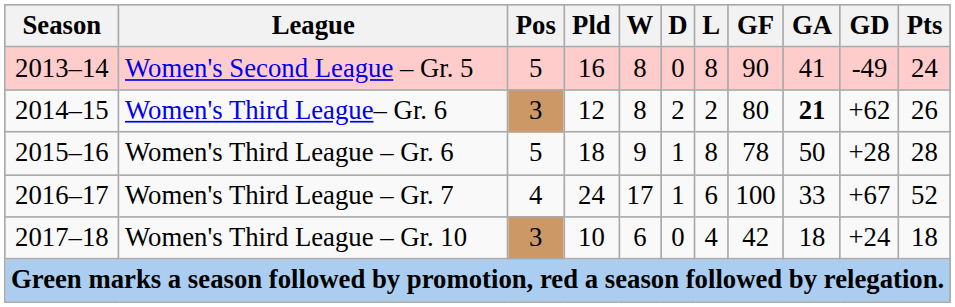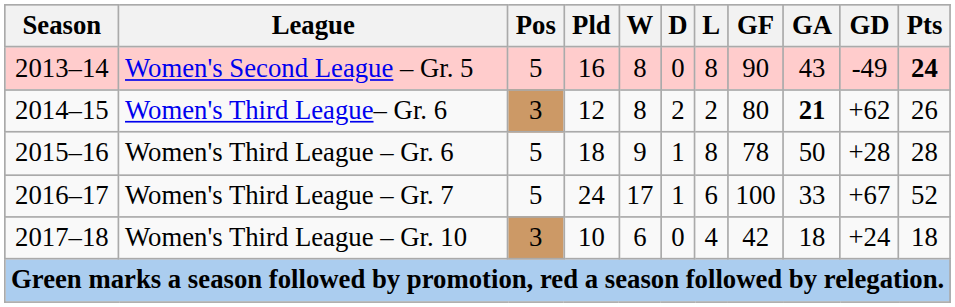Women's Second League – Gr. 5 | GA: 41 -> 43
Women's Second League – Gr. 5 | Pts: normal -> bold
Women's Third League – Gr. 7 | Pos: 4 -> 5
